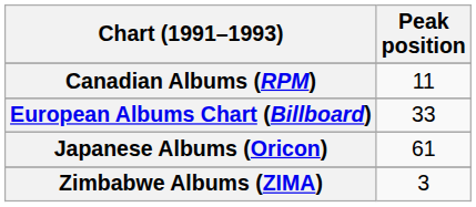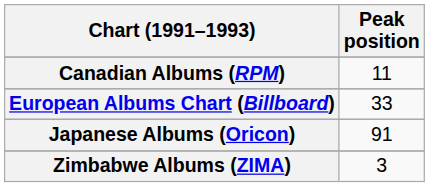Japanese Albums (Oricon) | Peak position: 61 -> 91
